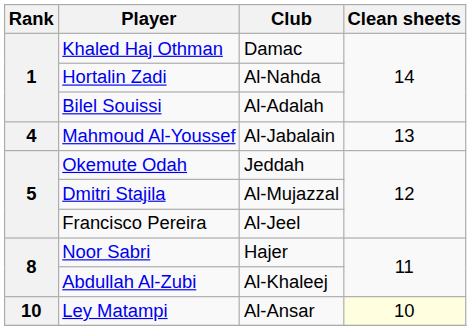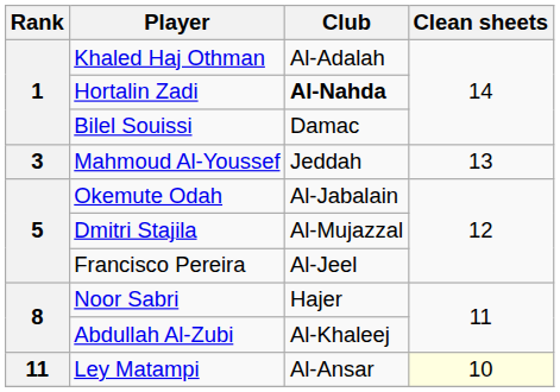Khaled Haj Othman | Club: Damac -> Al-Adalah
Hortalin Zadi | Club: normal -> bold
Bilel Souissi | Club: Al-Adalah -> Damac
Mahmoud Al-Youssef | Rank: 4 -> 3
Mahmoud Al-Youssef | Club: Al-Jabalain -> Jeddah
Okemute Odah | Club: Jeddah -> Al-Jabalain
Ley Matampi | Rank: 10 -> 11
